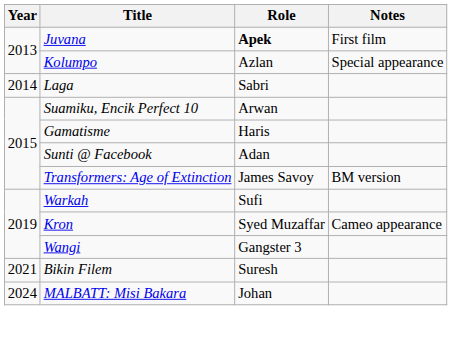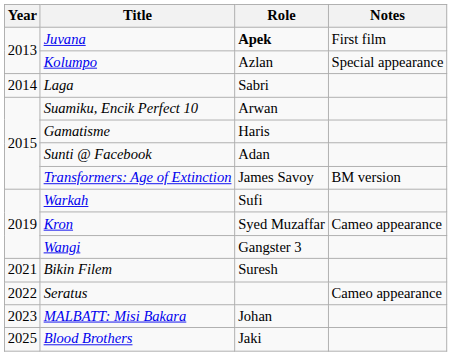+ row: 2022 | Seratus | Cameo appearance
MALBATT: Misi Bakara | Year: 2024 -> 2023
+ row: 2025 | Blood Brothers | Jaki
